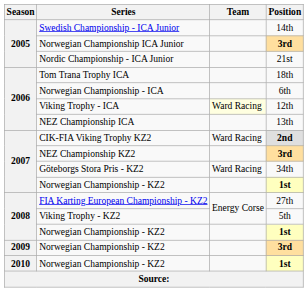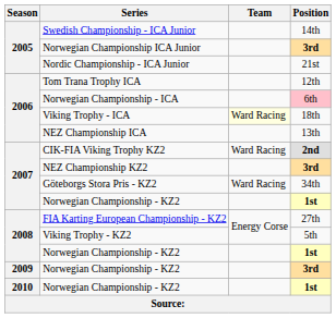Tom Trana Trophy ICA | Position: 18th -> 12th
Norwegian Championship - ICA | Position: no background -> pink background
Viking Trophy - ICA | Position: 12th -> 18th
